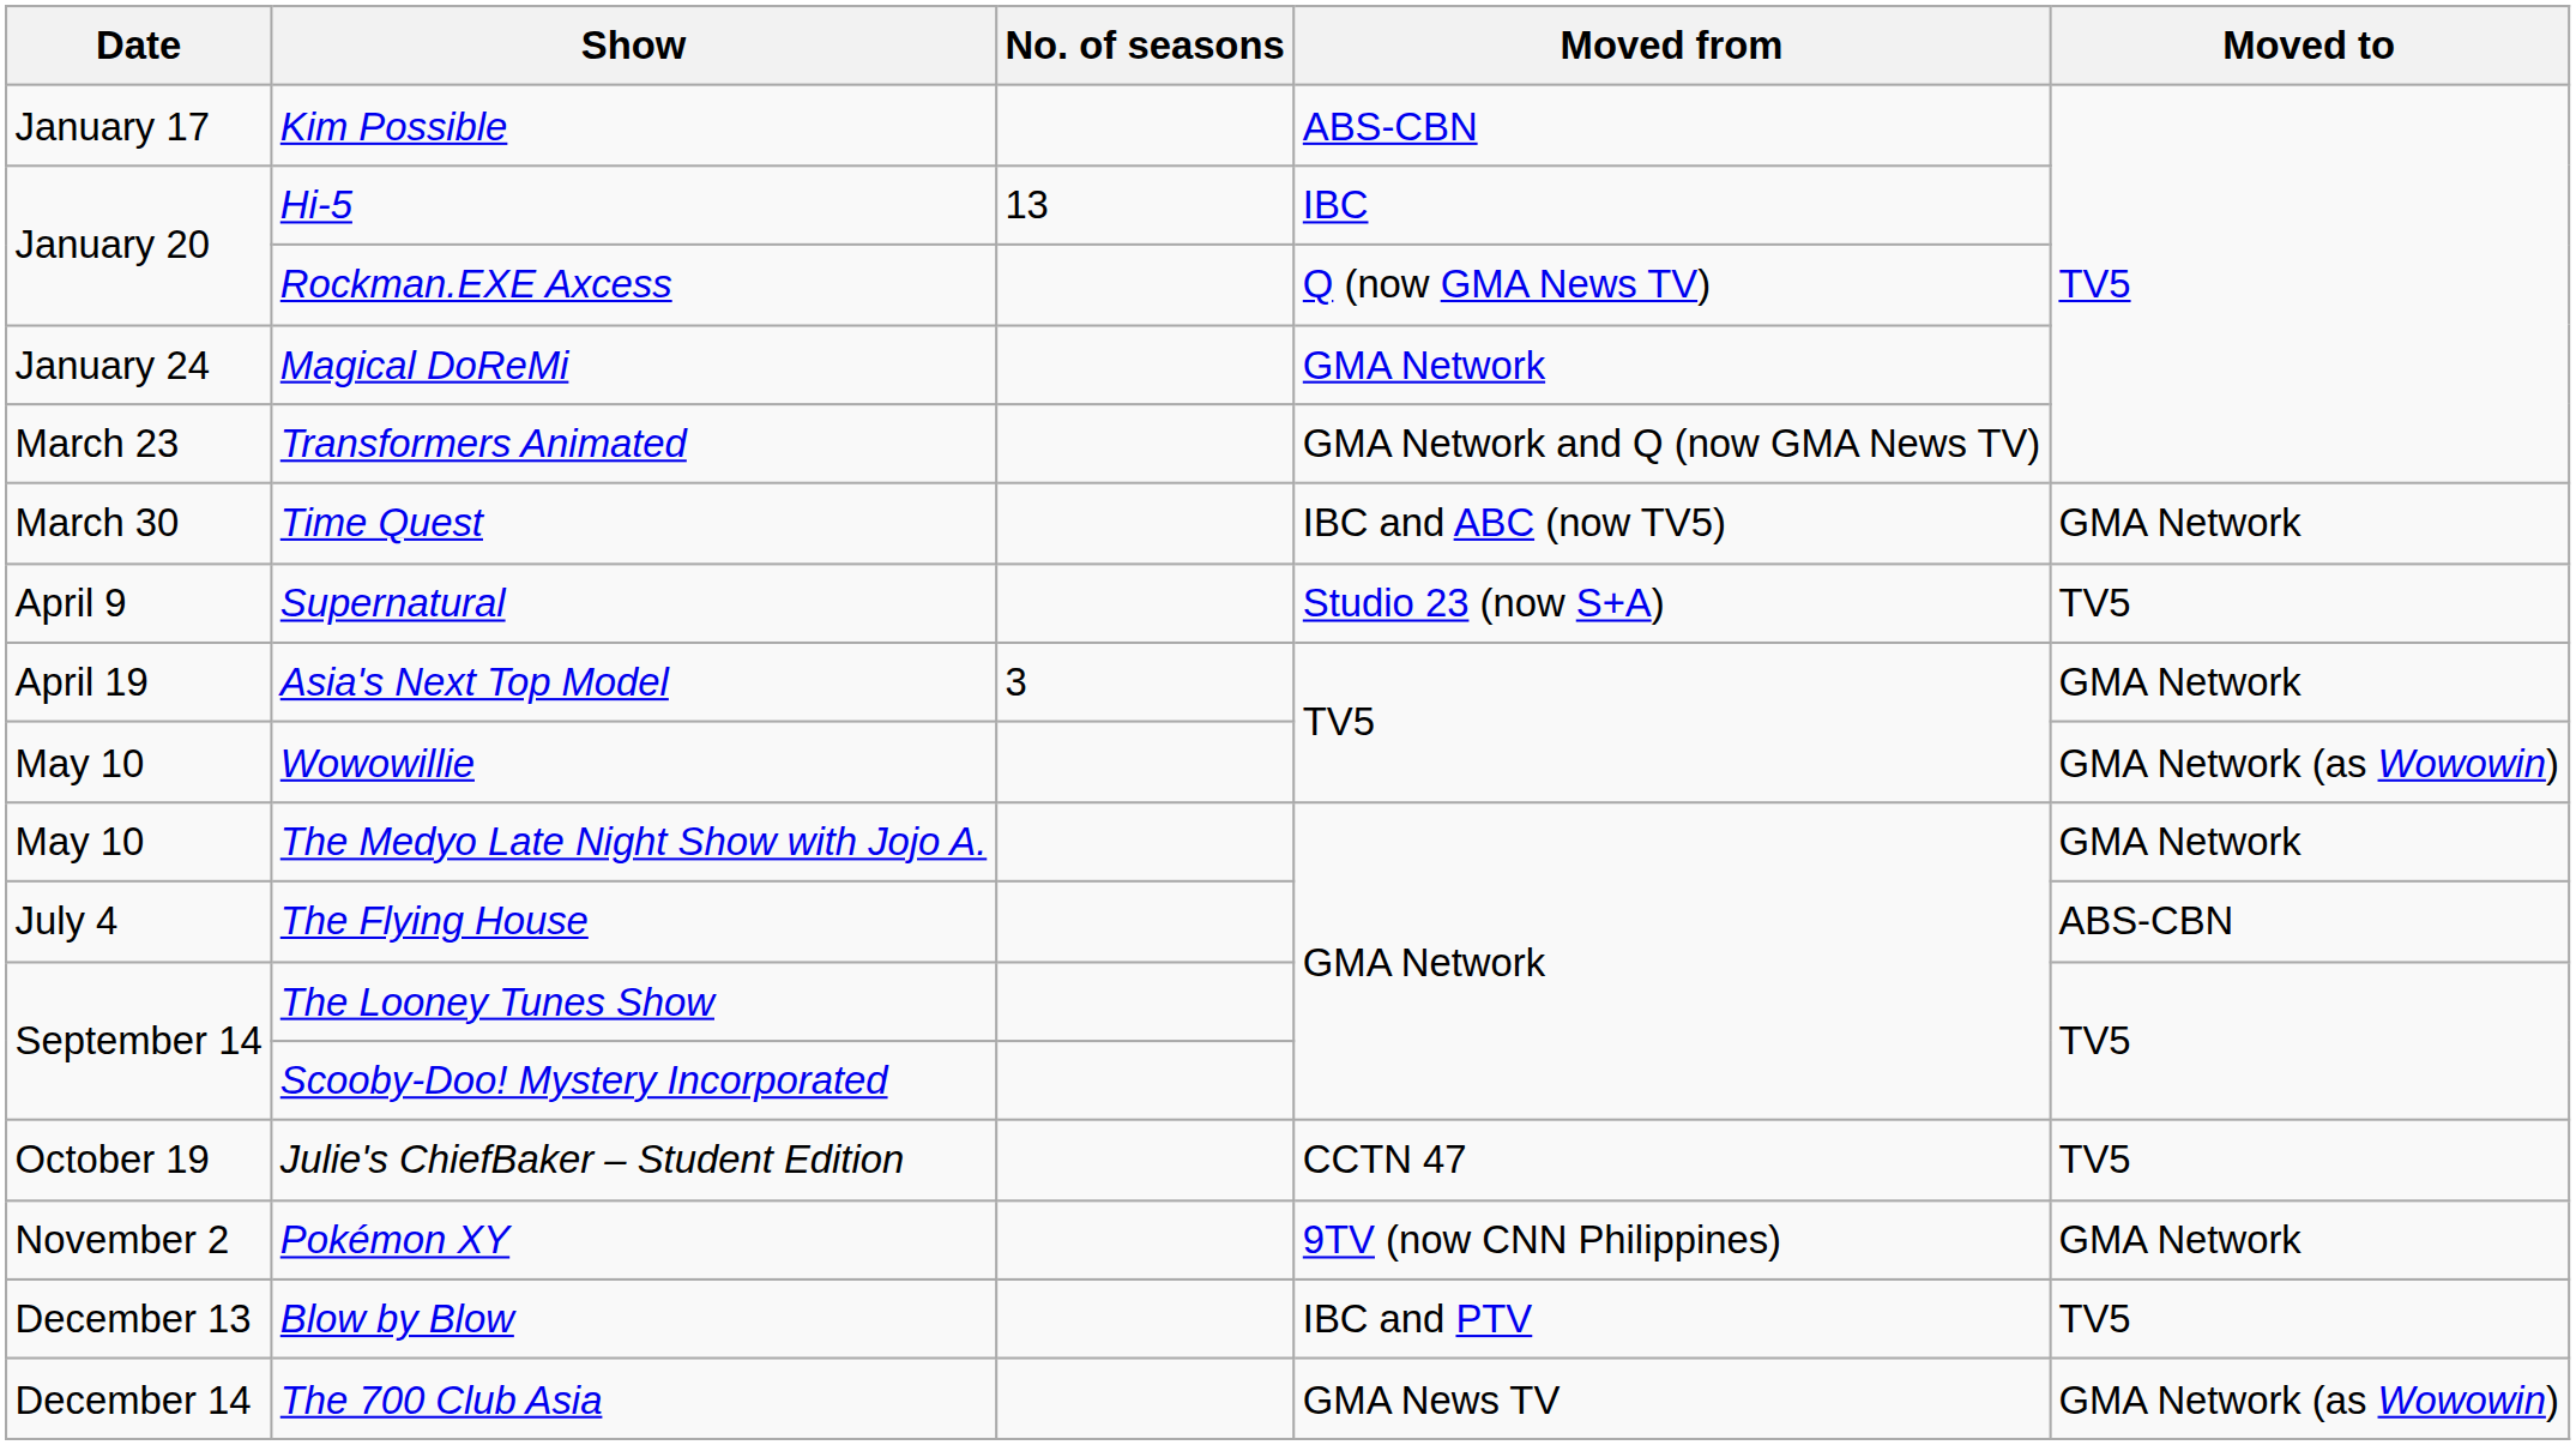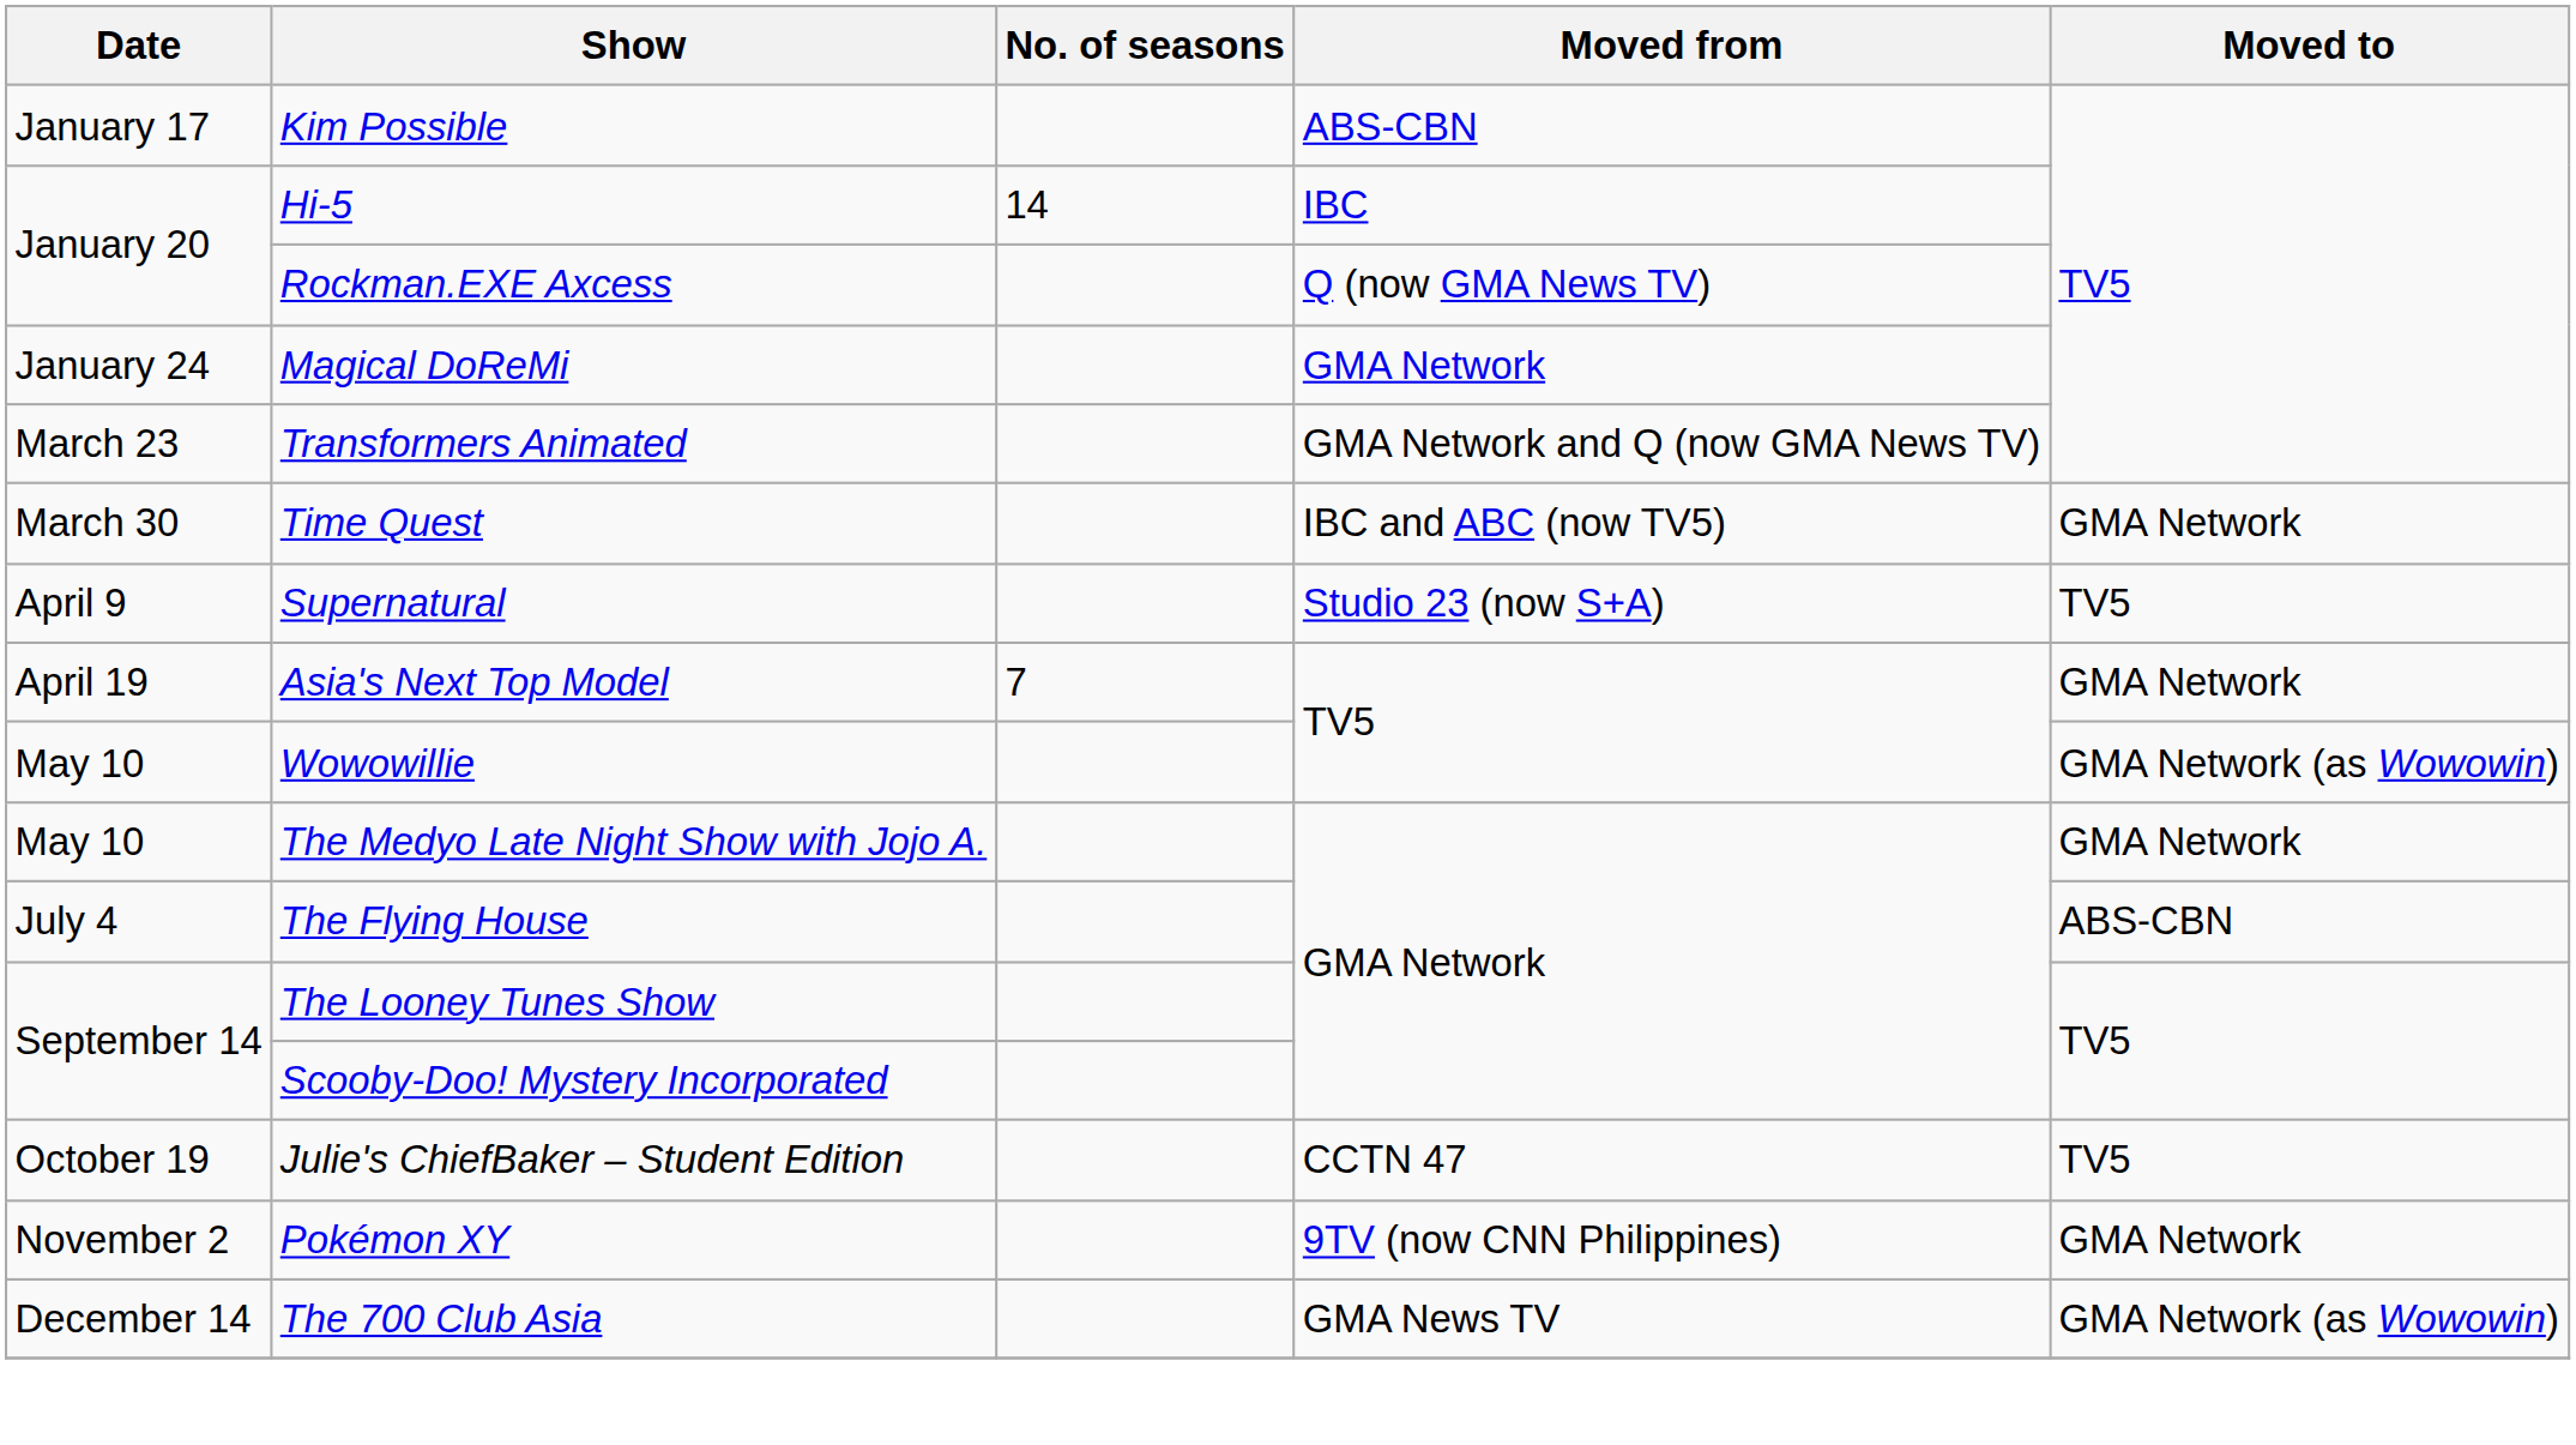Hi-5 | No. of seasons: 13 -> 14
Asia's Next Top Model | No. of seasons: 3 -> 7
- row: December 13 | Blow by Blow | IBC and PTV | TV5
